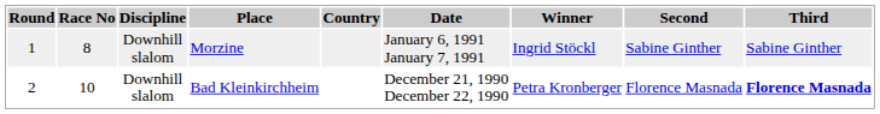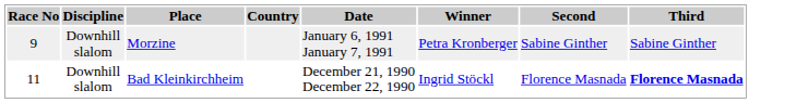- column: Round | 1 | 2
Morzine | Race No: 8 -> 9
Morzine | Winner: Ingrid Stöckl -> Petra Kronberger
Bad Kleinkirchheim | Race No: 10 -> 11
Bad Kleinkirchheim | Winner: Petra Kronberger -> Ingrid Stöckl
